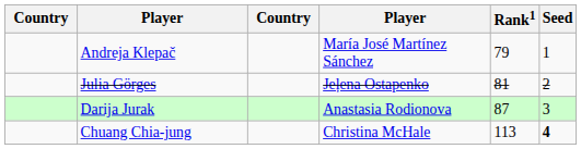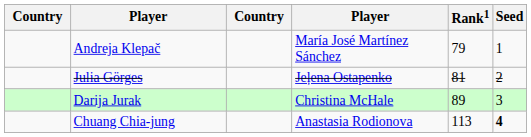Darija Jurak | column 4: Anastasia Rodionova -> Christina McHale
Darija Jurak | Rank1: 87 -> 89
Chuang Chia-jung | column 4: Christina McHale -> Anastasia Rodionova
